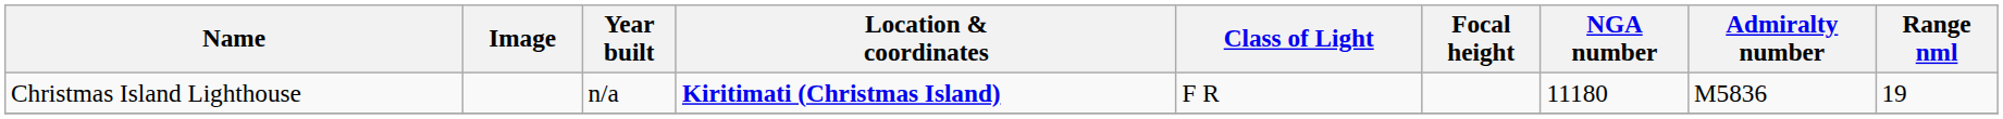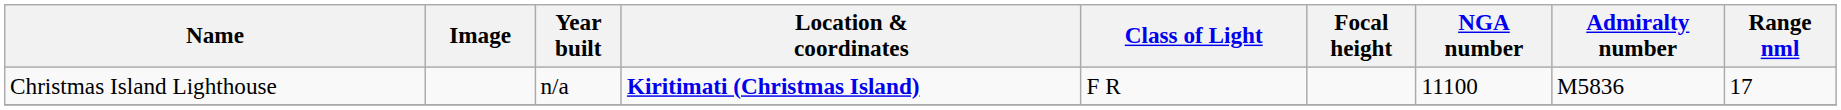Christmas Island Lighthouse | NGA number: 11180 -> 11100
Christmas Island Lighthouse | Range nml: 19 -> 17
